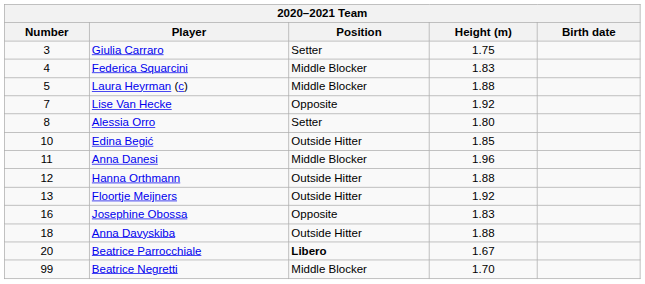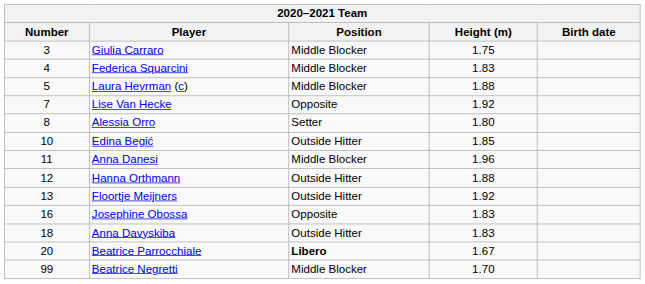Giulia Carraro | Position: Setter -> Middle Blocker
Anna Davyskiba | Height (m): 1.88 -> 1.83
